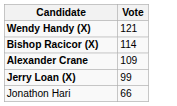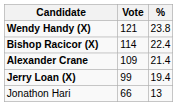+ column: % | 23.8 | 22.4 | 21.4 | 19.4 | 13
